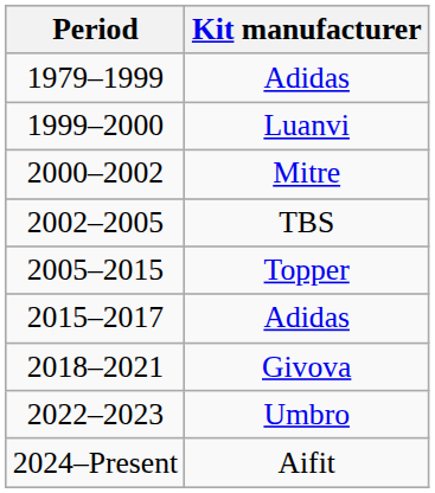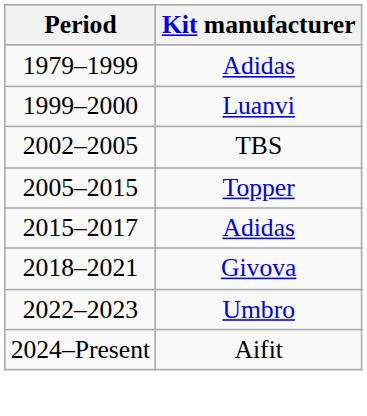- row: 2000–2002 | Mitre
